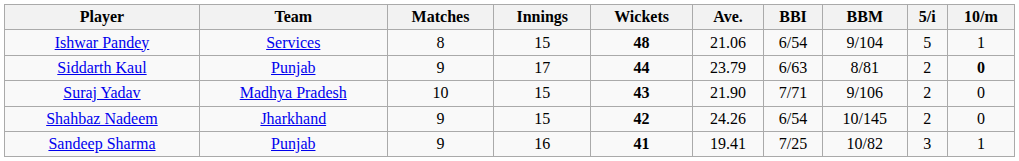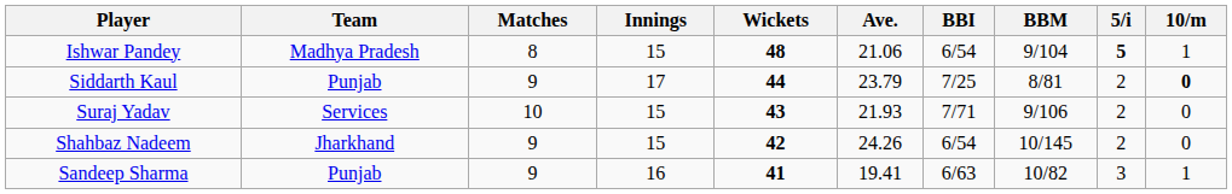Ishwar Pandey | Team: Services -> Madhya Pradesh
Ishwar Pandey | 5/i: normal -> bold
Siddarth Kaul | BBI: 6/63 -> 7/25
Suraj Yadav | Team: Madhya Pradesh -> Services
Suraj Yadav | Ave.: 21.90 -> 21.93
Sandeep Sharma | BBI: 7/25 -> 6/63
